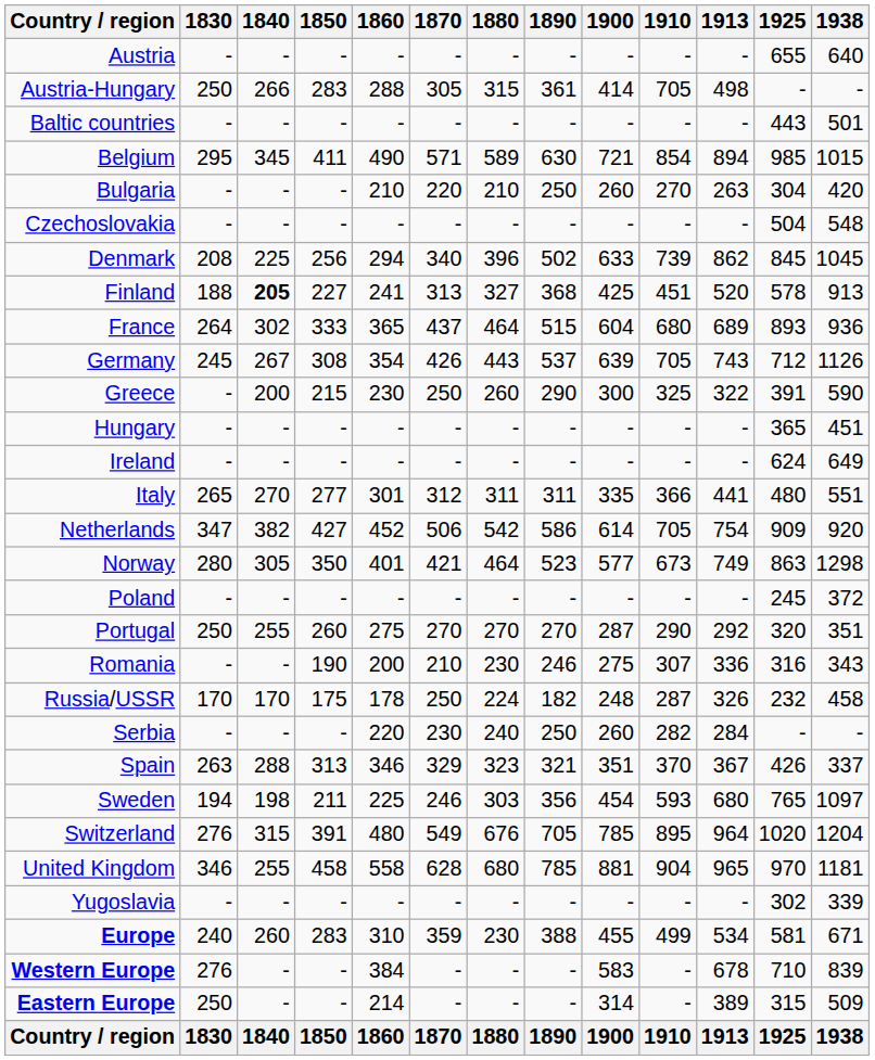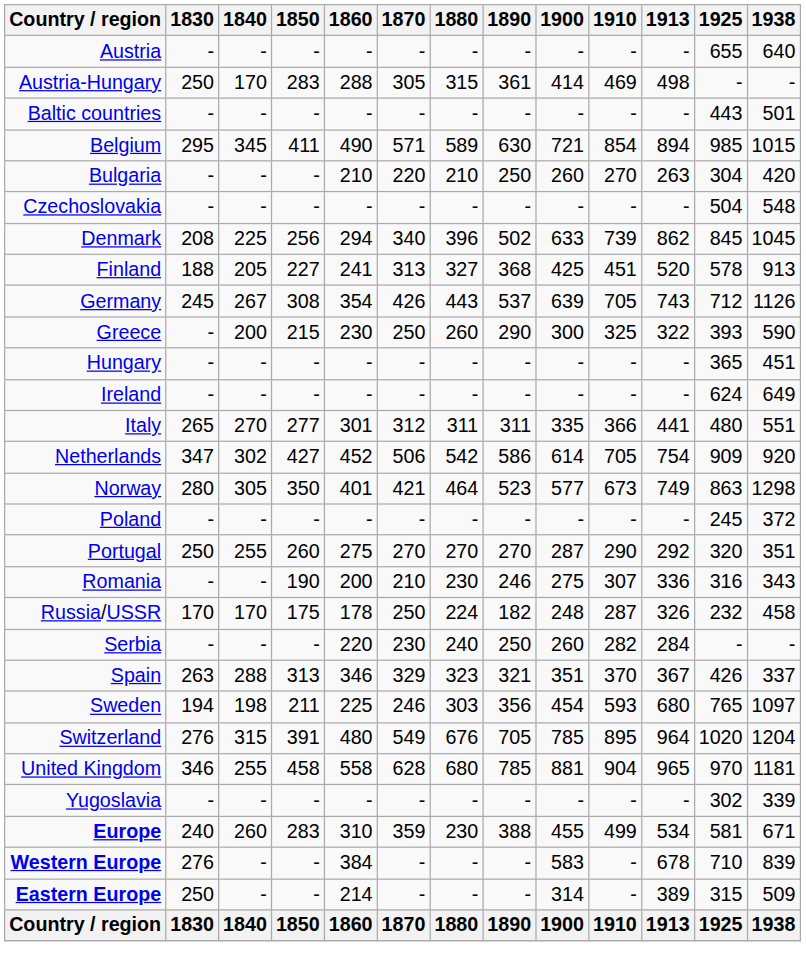Austria-Hungary | 1840: 266 -> 170
Austria-Hungary | 1910: 705 -> 469
Finland | 1840: bold -> normal
- row: France | 264 | 302 | 333 | 365 | 437 | 464 | 515 | 604 | 680 | 689 | 893 | 936
Greece | 1925: 391 -> 393
Netherlands | 1840: 382 -> 302
